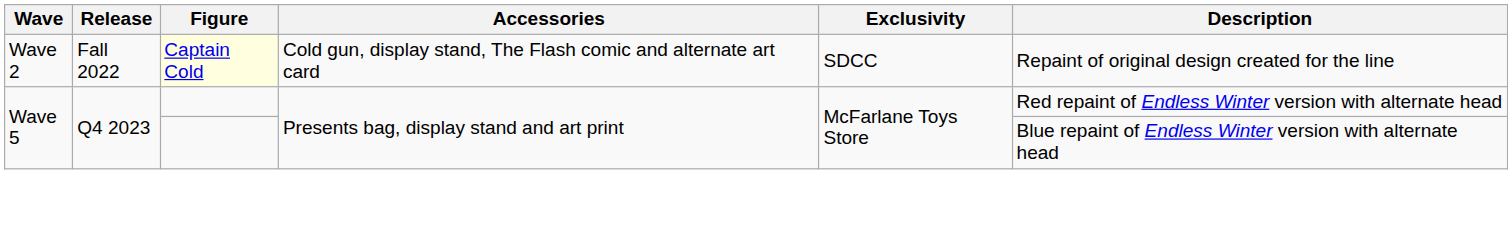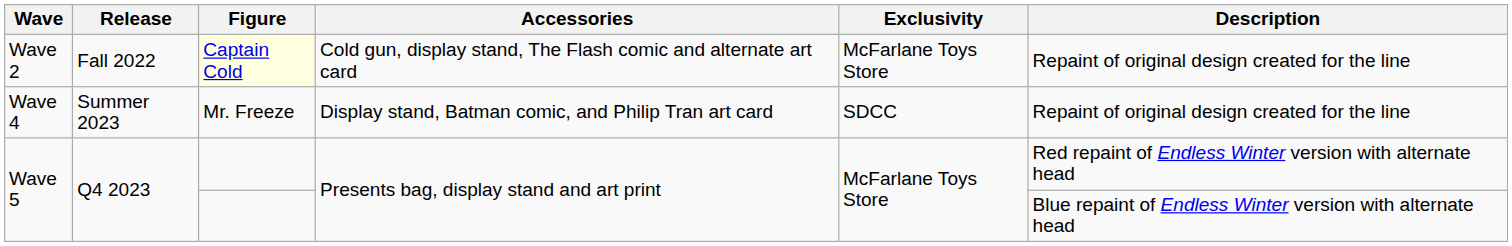Wave 2 | Exclusivity: SDCC -> McFarlane Toys Store
+ row: Wave 4 | Summer 2023 | Mr. Freeze | Display stand, Batman comic, and Philip Tran art card | SDCC | Repaint of original design created for the line
